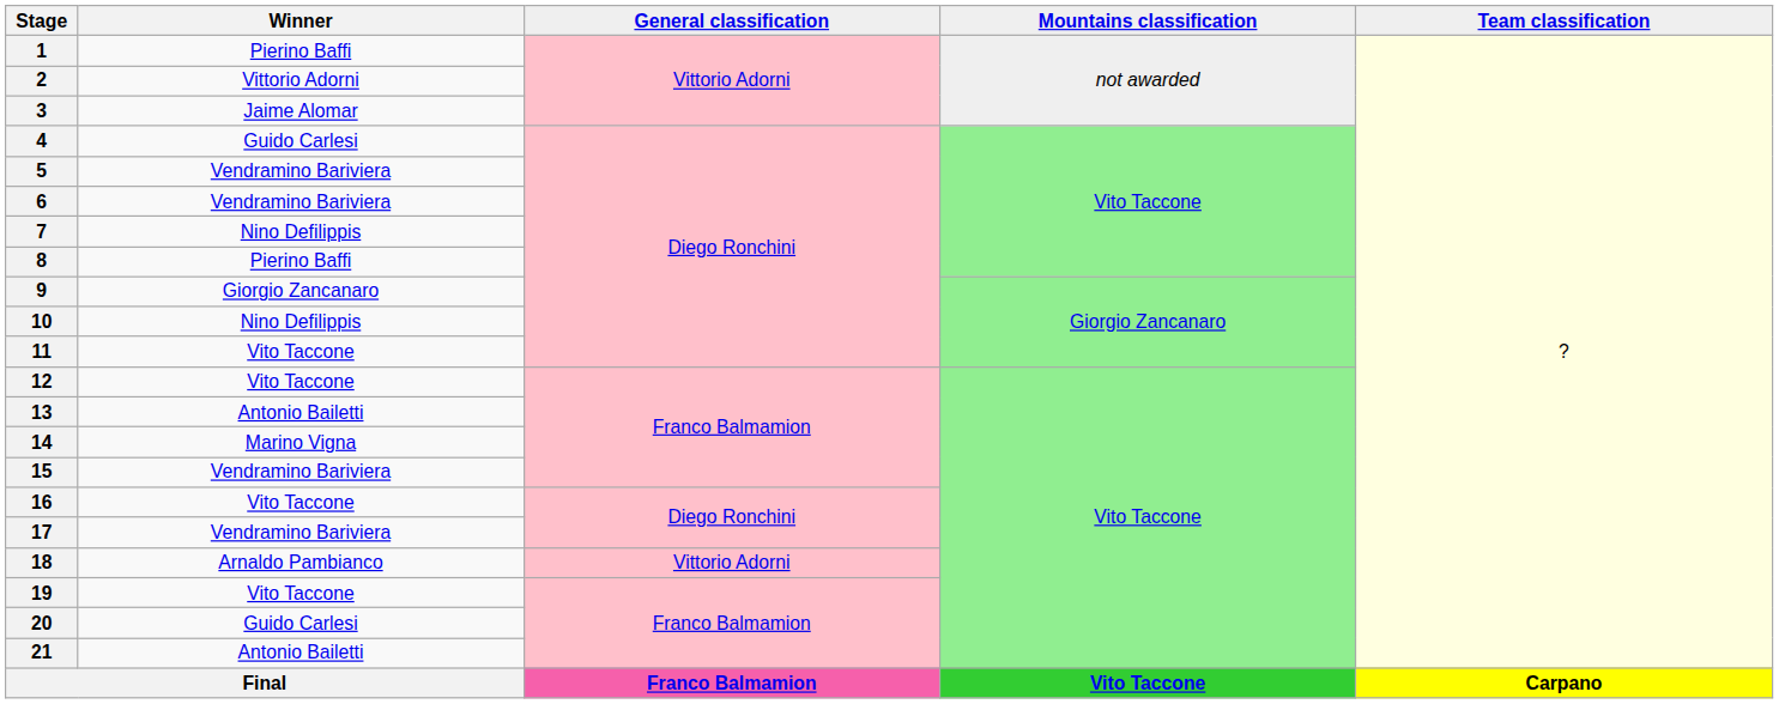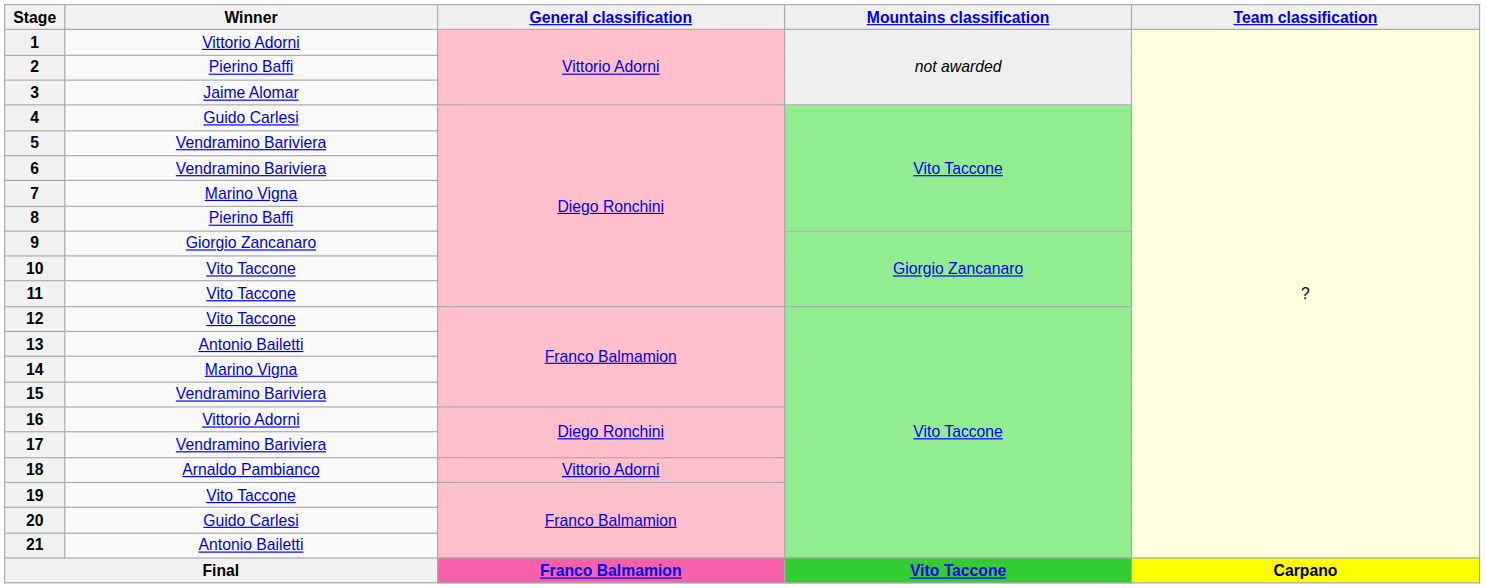1 | Winner: Pierino Baffi -> Vittorio Adorni
2 | Winner: Vittorio Adorni -> Pierino Baffi
7 | Winner: Nino Defilippis -> Marino Vigna
10 | Winner: Nino Defilippis -> Vito Taccone
16 | Winner: Vito Taccone -> Vittorio Adorni
